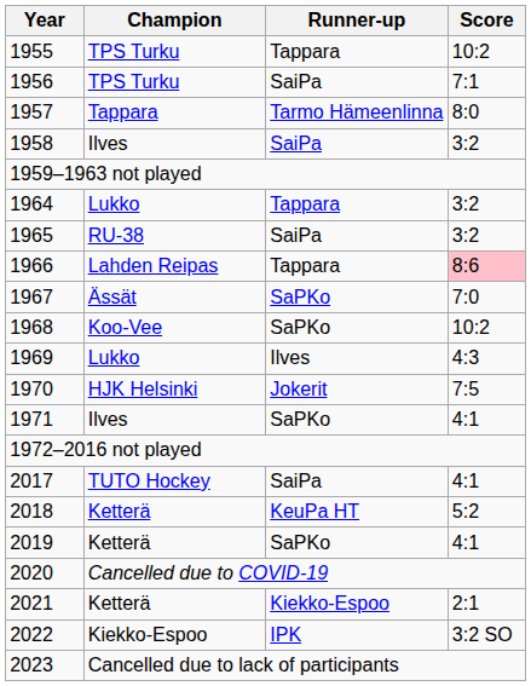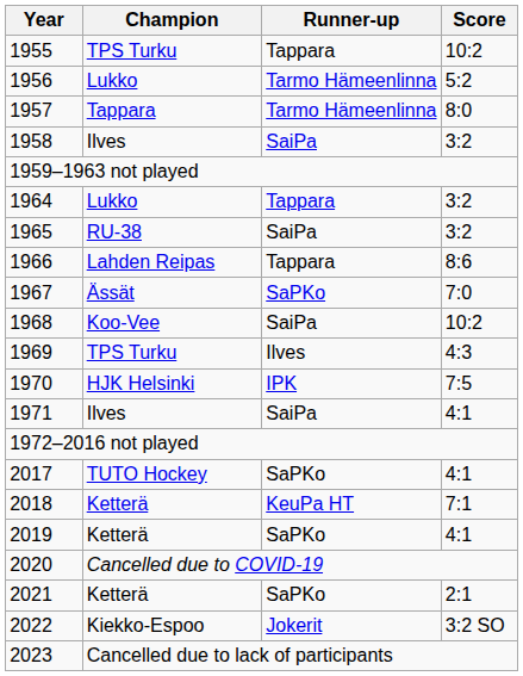1956 | Champion: TPS Turku -> Lukko
1956 | Runner-up: SaiPa -> Tarmo Hämeenlinna
1956 | Score: 7:1 -> 5:2
1966 | Score: pink background -> no background
1968 | Runner-up: SaPKo -> SaiPa
1969 | Champion: Lukko -> TPS Turku
1970 | Runner-up: Jokerit -> IPK
1971 | Runner-up: SaPKo -> SaiPa
2017 | Runner-up: SaiPa -> SaPKo
2018 | Score: 5:2 -> 7:1
2021 | Runner-up: Kiekko-Espoo -> SaPKo
2022 | Runner-up: IPK -> Jokerit
